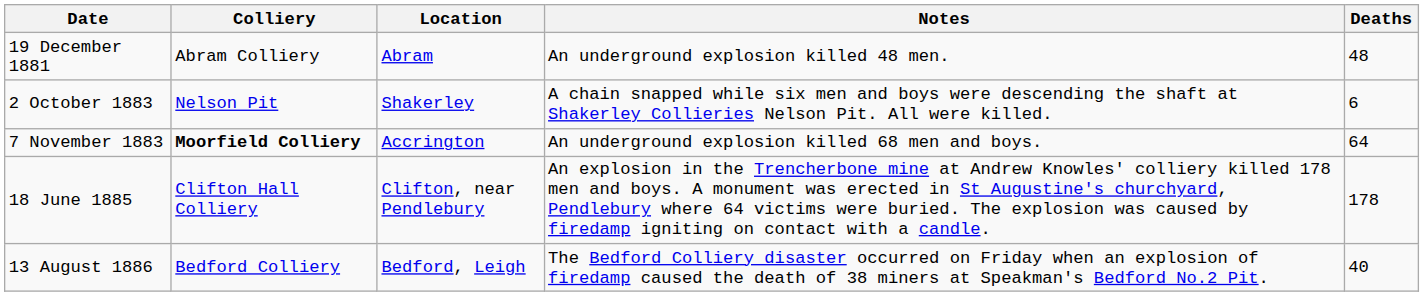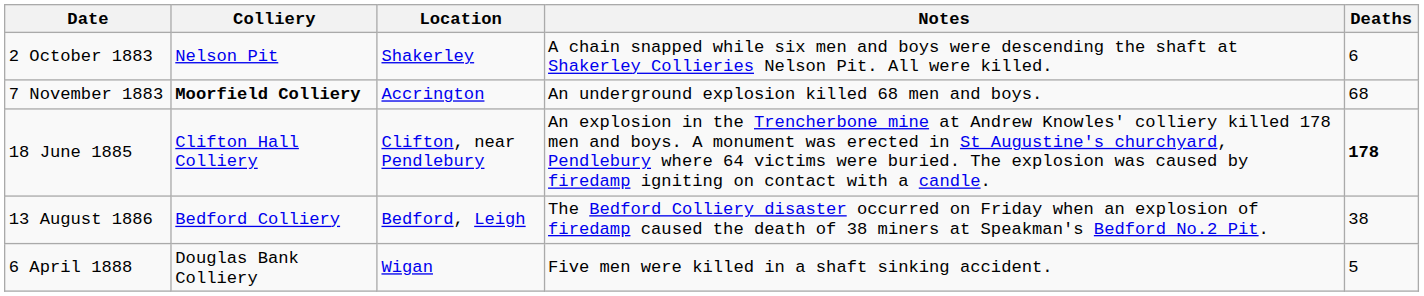- row: 19 December 1881 | Abram Colliery | Abram | An underground explosion killed 48 men. | 48
7 November 1883 | Deaths: 64 -> 68
18 June 1885 | Deaths: normal -> bold
13 August 1886 | Deaths: 40 -> 38
+ row: 6 April 1888 | Douglas Bank Colliery | Wigan | Five men were killed in a shaft sinking accident. | 5
